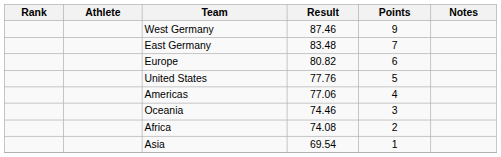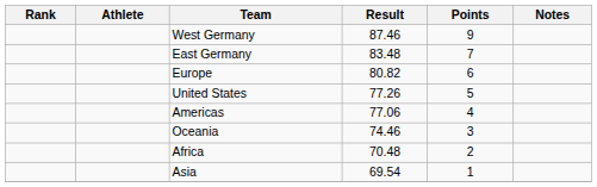United States | Result: 77.76 -> 77.26
Africa | Result: 74.08 -> 70.48
